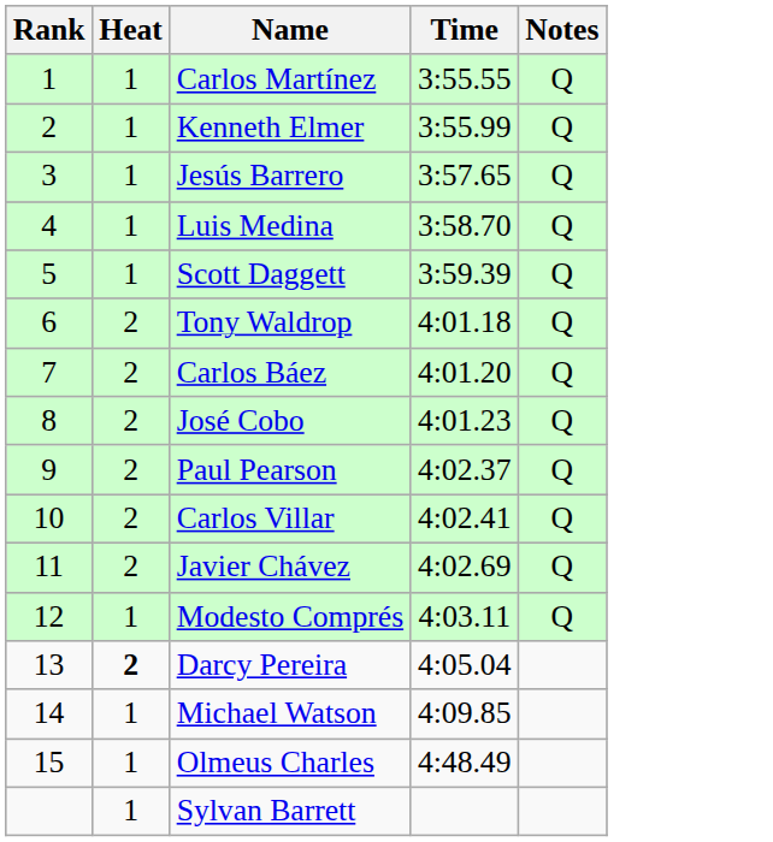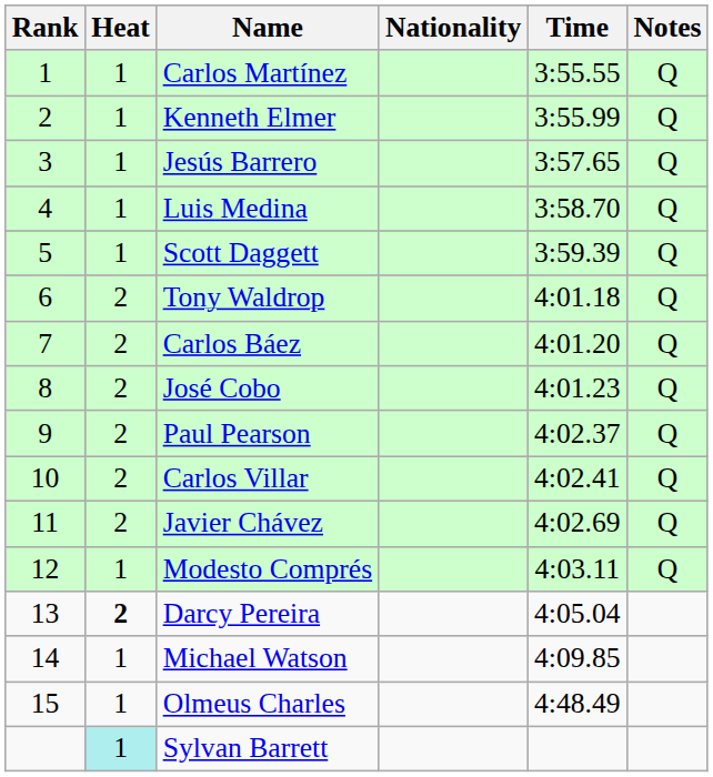+ column: Nationality
Sylvan Barrett | Heat: no background -> paleturquoise background
